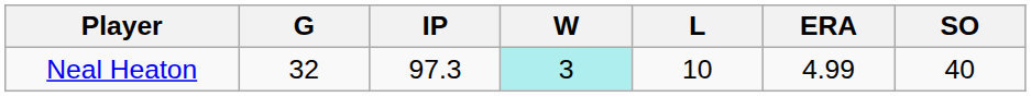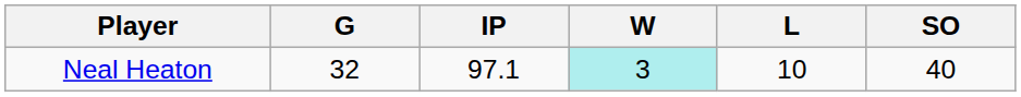- column: ERA | 4.99
Neal Heaton | IP: 97.3 -> 97.1
